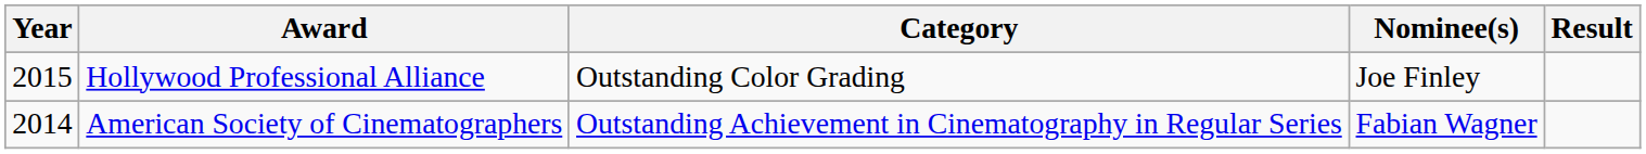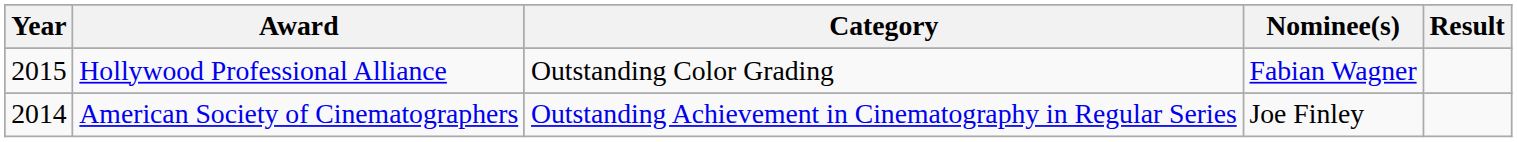Hollywood Professional Alliance | Nominee(s): Joe Finley -> Fabian Wagner
American Society of Cinematographers | Nominee(s): Fabian Wagner -> Joe Finley
